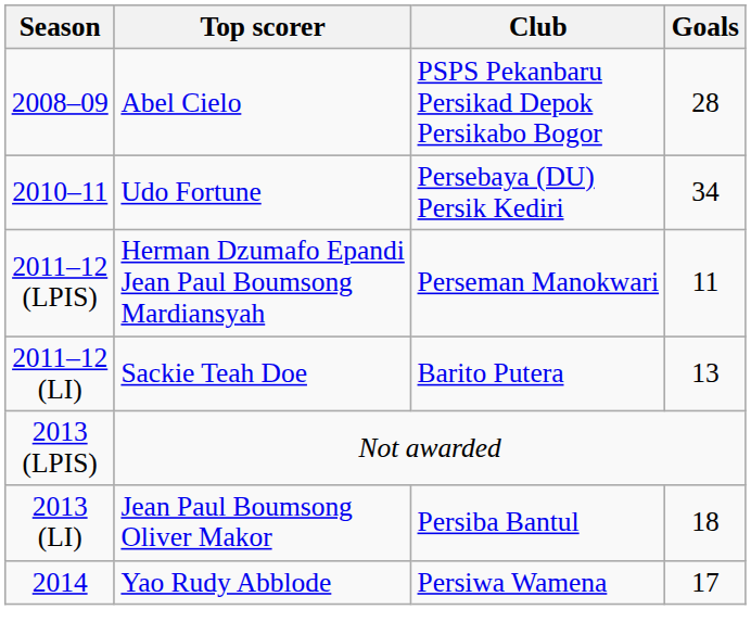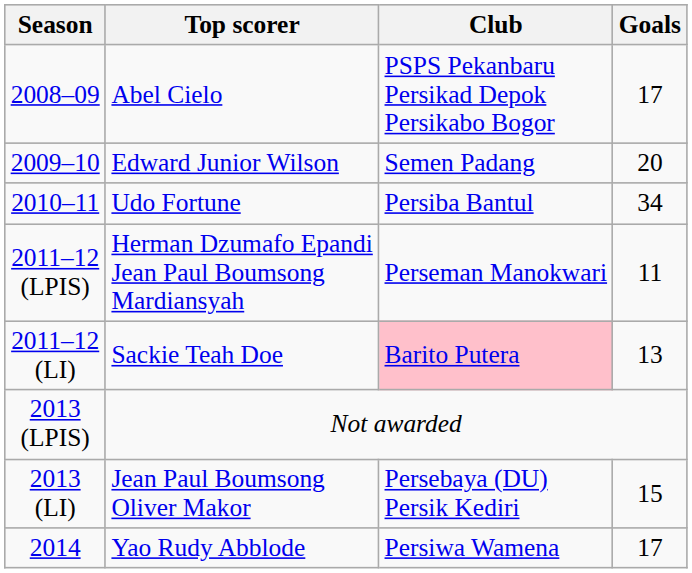2008–09 | Goals: 28 -> 17
+ row: 2009–10 | Edward Junior Wilson | Semen Padang | 20
2010–11 | Club: Persebaya (DU) Persik Kediri -> Persiba Bantul
2011–12 (LI) | Club: no background -> pink background
2013 (LI) | Club: Persiba Bantul -> Persebaya (DU) Persik Kediri
2013 (LI) | Goals: 18 -> 15
